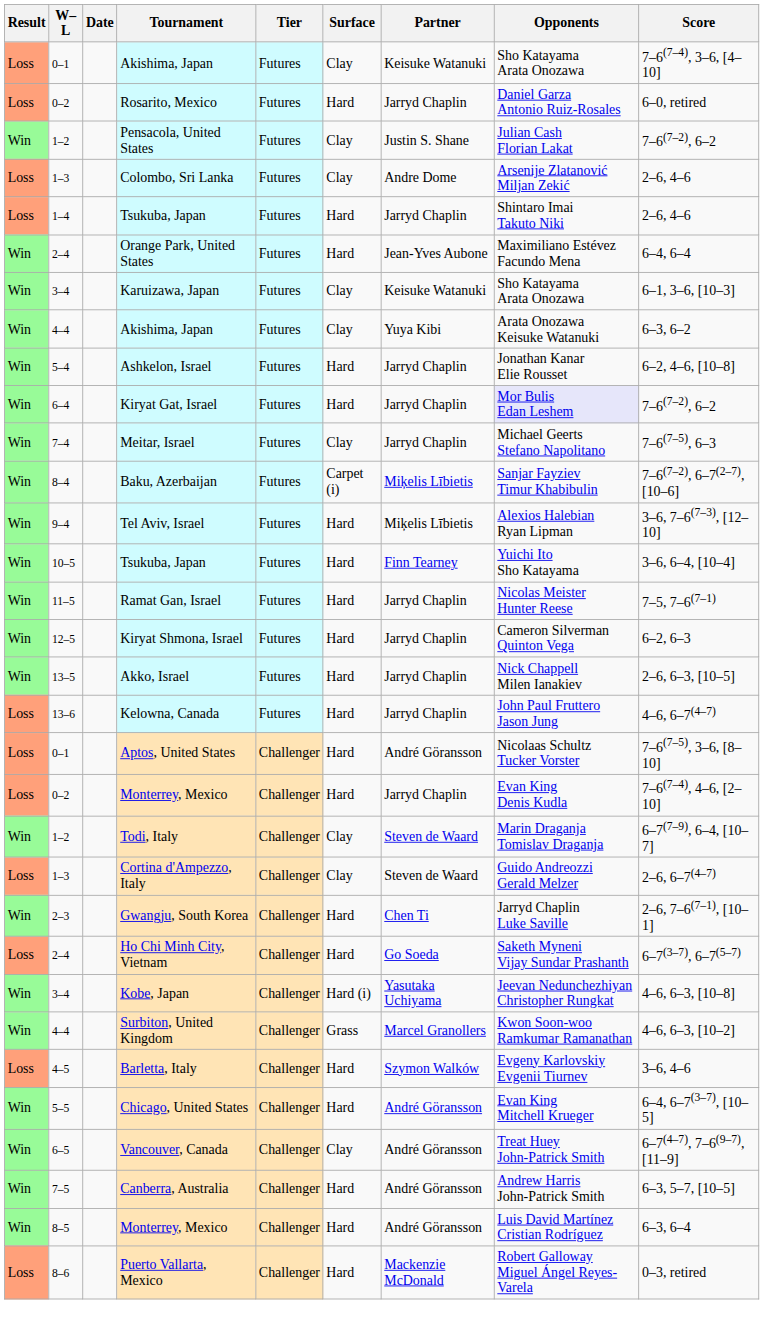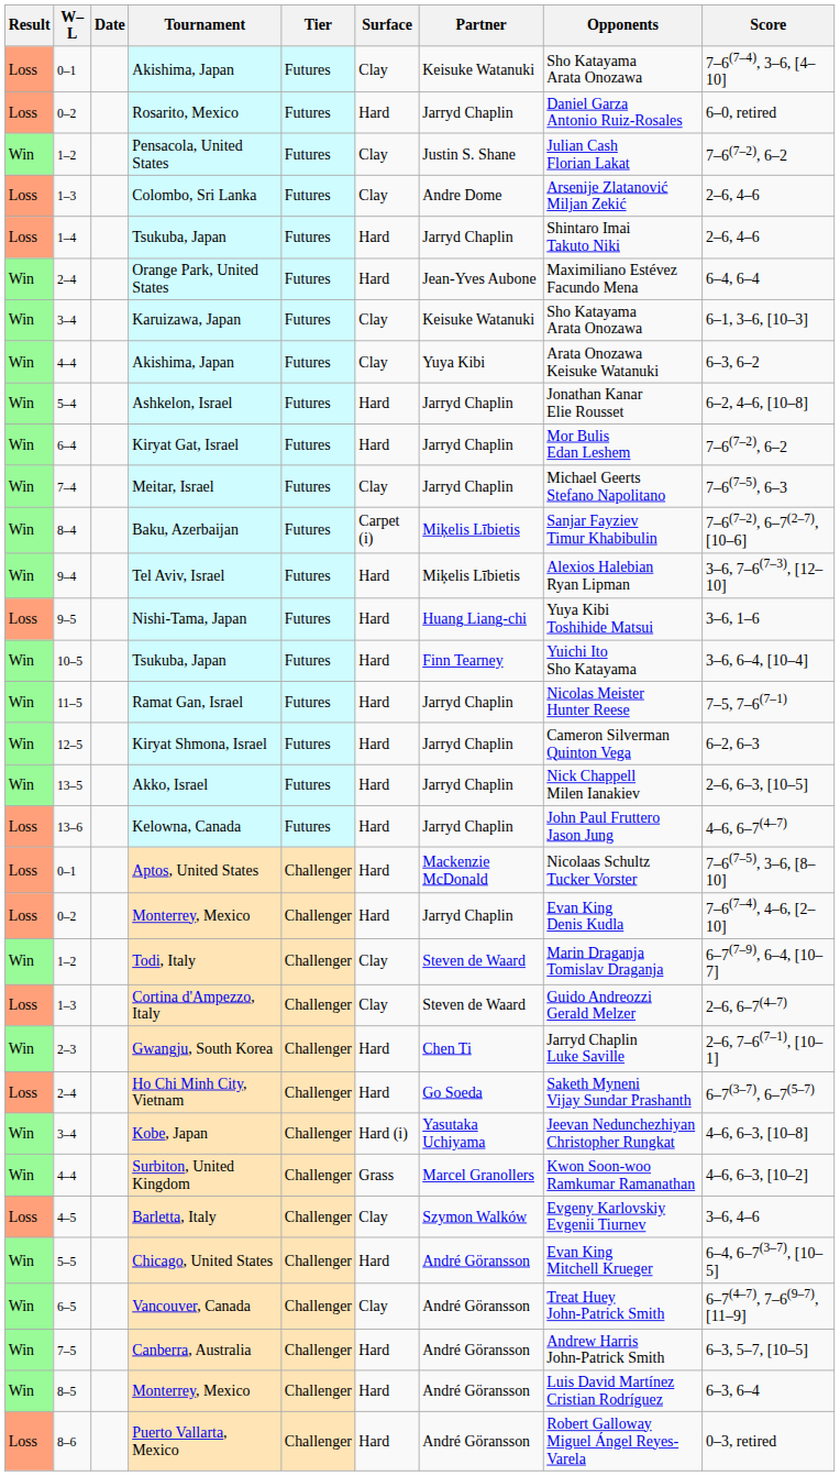Kiryat Gat, Israel | Opponents: lavender background -> no background
+ row: Loss | 9–5 | Nishi-Tama, Japan | Futures | Hard | Huang Liang-chi | Yuya Kibi Toshihide Matsui | 3–6, 1–6
Aptos, United States | Partner: André Göransson -> Mackenzie McDonald
Barletta, Italy | Surface: Hard -> Clay
Puerto Vallarta, Mexico | Partner: Mackenzie McDonald -> André Göransson
